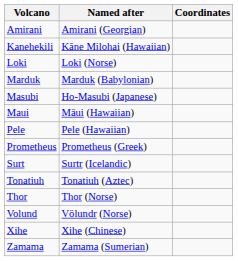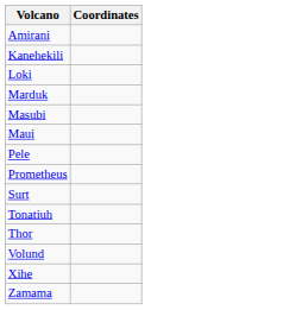- column: Named after | Amirani (Georgian) | Kāne Milohai (Hawaiian) | Loki (Norse) | Marduk (Babylonian) | Ho-Masubi (Japanese) | Māui (Hawaiian) | Pele (Hawaiian) | Prometheus (Greek) | Surtr (Icelandic) | Tonatiuh (Aztec) | Thor (Norse) | Völundr (Norse) | Xihe (Chinese) | Zamama (Sumerian)
